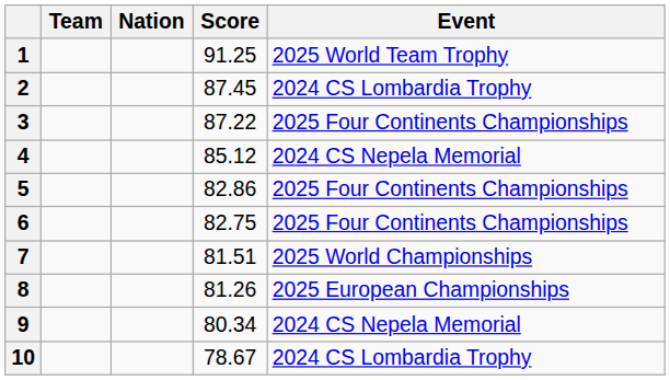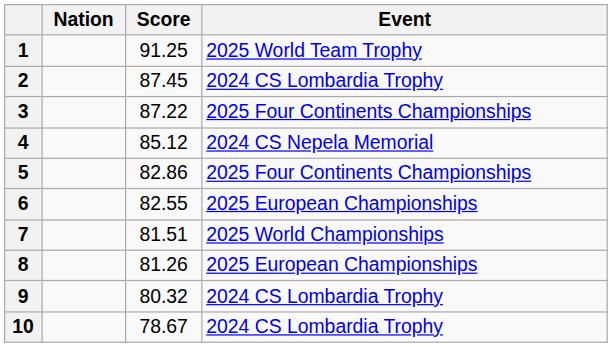- column: Team
6 | Score: 82.75 -> 82.55
6 | Event: 2025 Four Continents Championships -> 2025 European Championships
9 | Score: 80.34 -> 80.32
9 | Event: 2024 CS Nepela Memorial -> 2024 CS Lombardia Trophy
